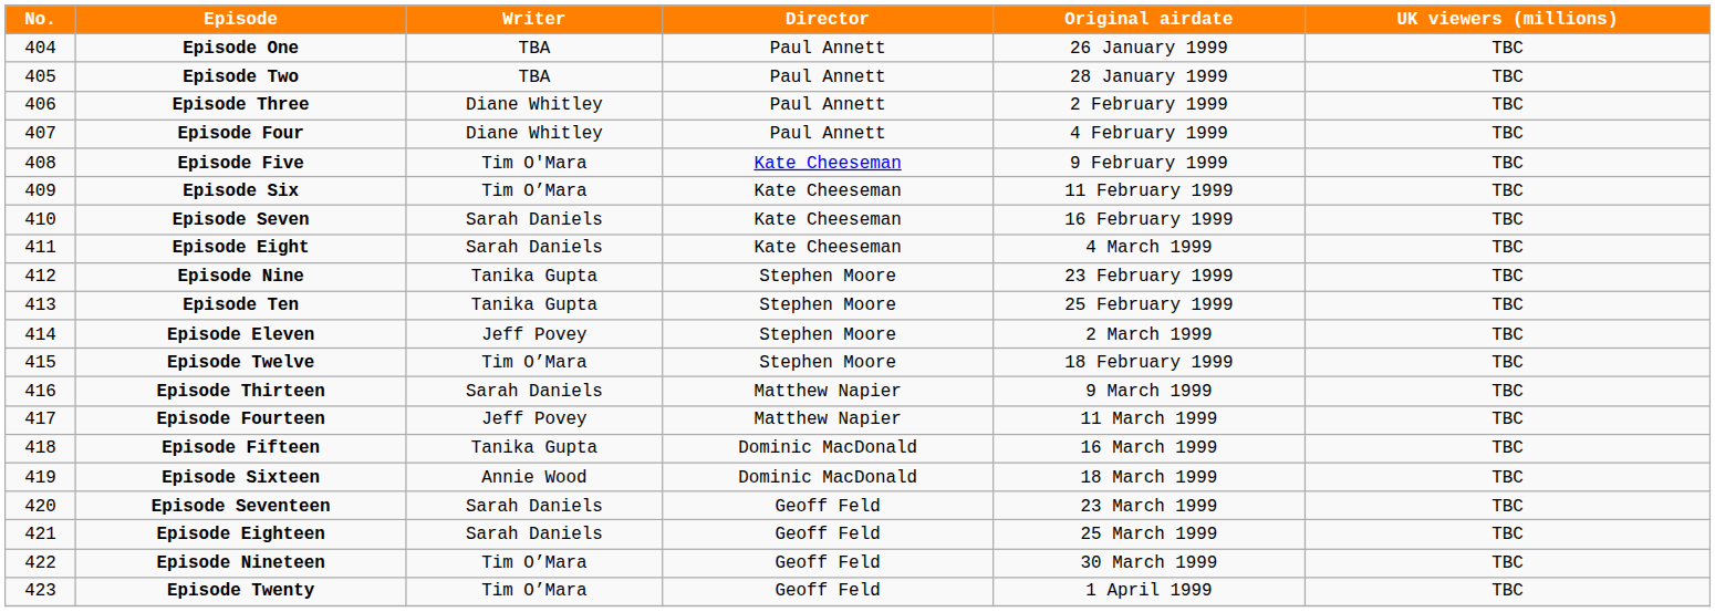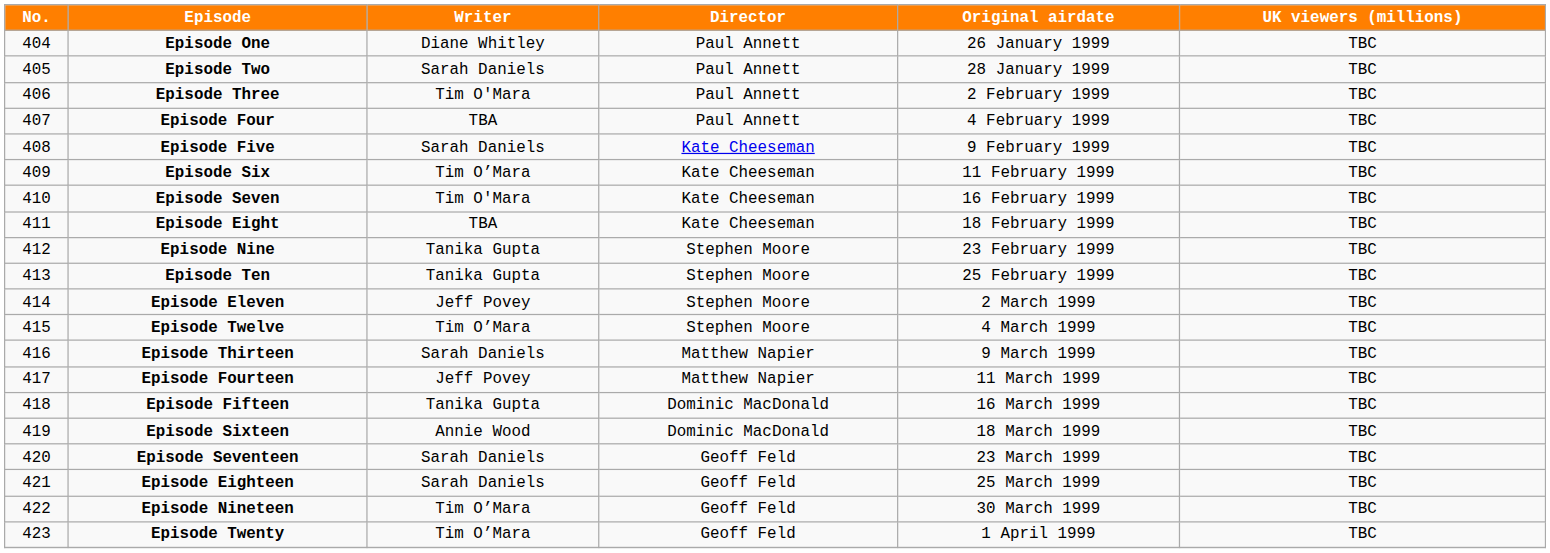Episode One | Writer: TBA -> Diane Whitley
Episode Two | Writer: TBA -> Sarah Daniels
Episode Three | Writer: Diane Whitley -> Tim O'Mara
Episode Four | Writer: Diane Whitley -> TBA
Episode Five | Writer: Tim O'Mara -> Sarah Daniels
Episode Seven | Writer: Sarah Daniels -> Tim O'Mara
Episode Eight | Writer: Sarah Daniels -> TBA
Episode Eight | Original airdate: 4 March 1999 -> 18 February 1999
Episode Twelve | Original airdate: 18 February 1999 -> 4 March 1999
